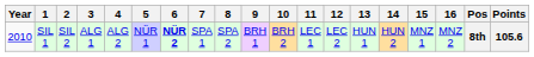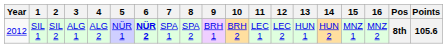SIL 1 | Year: 2010 -> 2012
